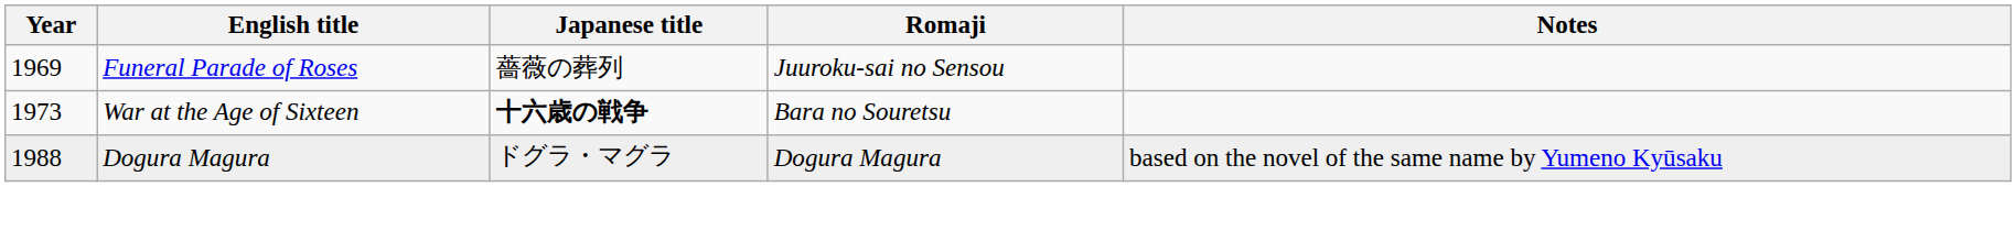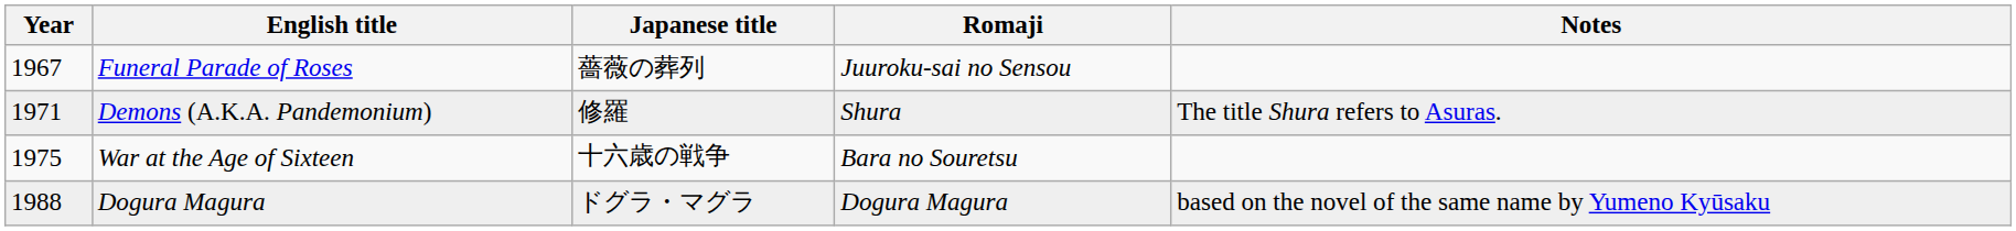Funeral Parade of Roses | Year: 1969 -> 1967
+ row: 1971 | Demons (A.K.A. Pandemonium) | 修羅 | Shura | The title Shura refers to Asuras.
War at the Age of Sixteen | Year: 1973 -> 1975
War at the Age of Sixteen | Japanese title: bold -> normal
